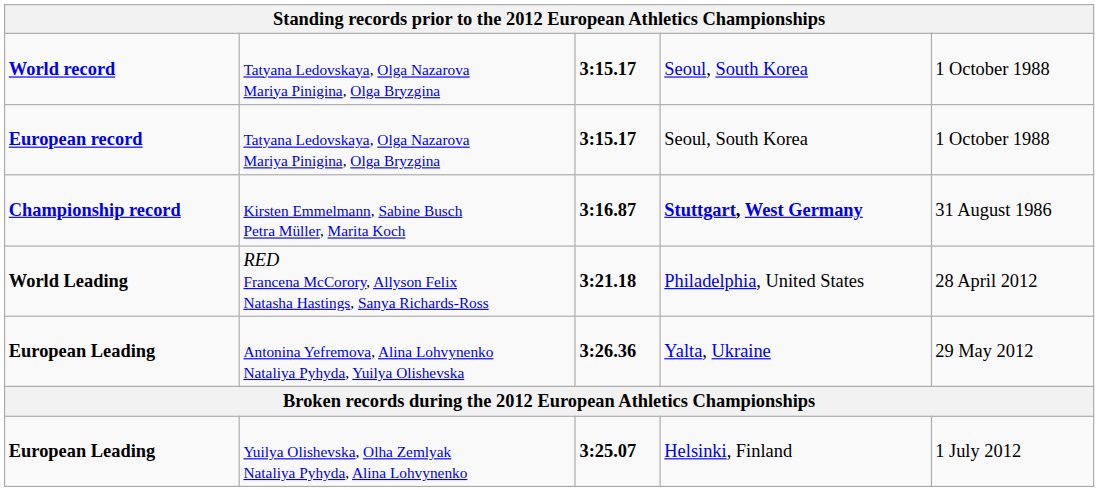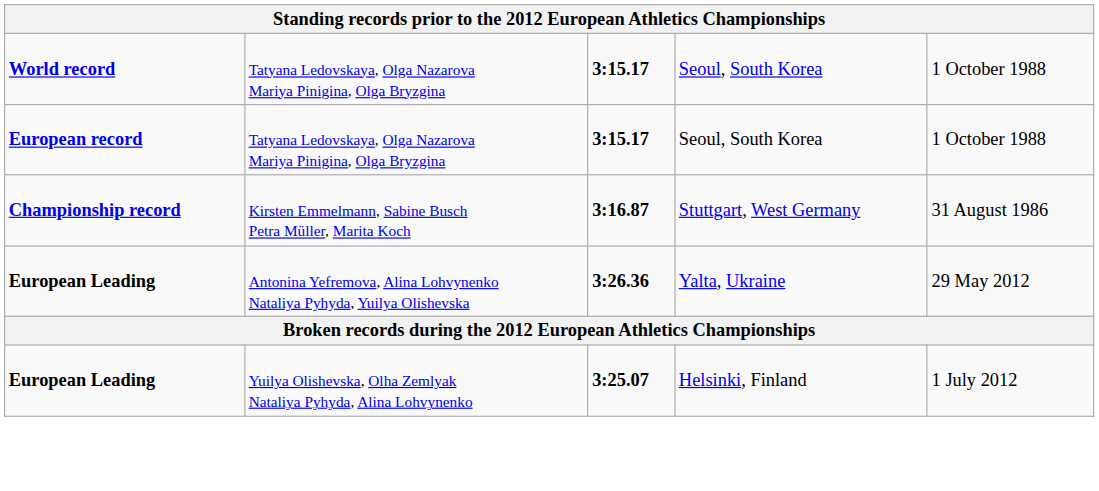Championship record | column 4: bold -> normal
- row: World Leading | RED Francena McCorory, Allyson Felix Natasha Hastings, Sanya Richards-Ross | 3:21.18 | Philadelphia, United States | 28 April 2012
